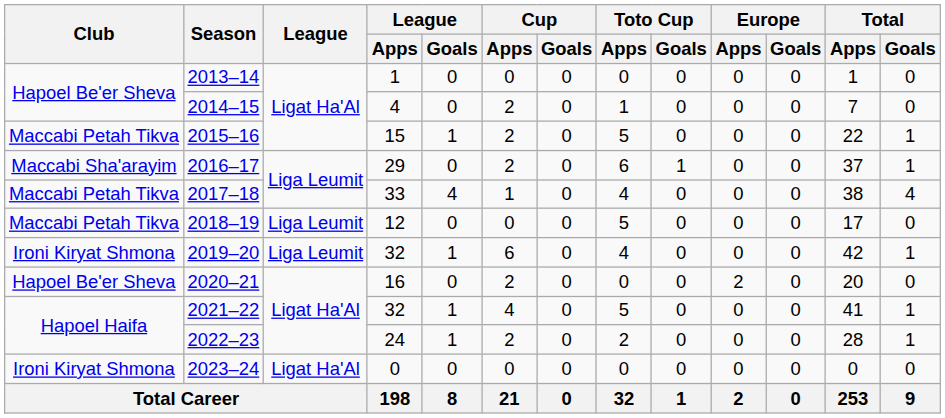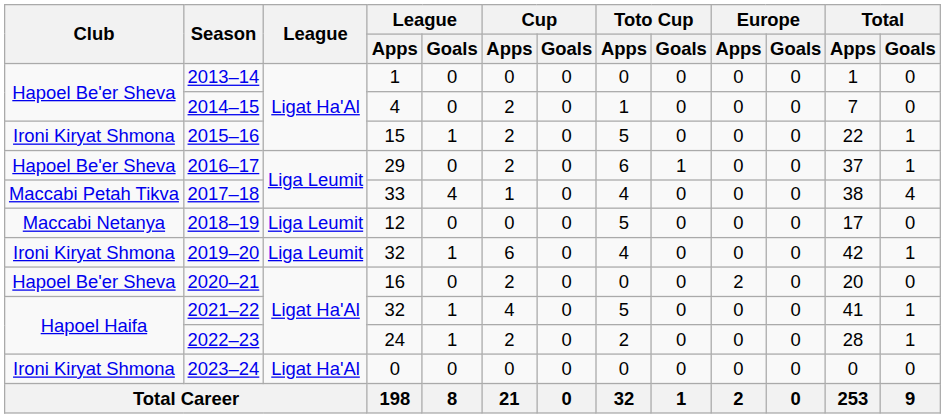2015–16 | Club: Maccabi Petah Tikva -> Ironi Kiryat Shmona
2016–17 | Club: Maccabi Sha'arayim -> Hapoel Be'er Sheva
2018–19 | Club: Maccabi Petah Tikva -> Maccabi Netanya
